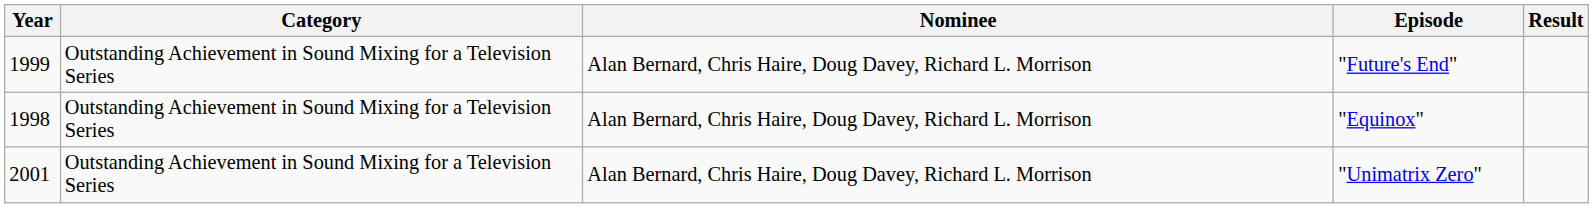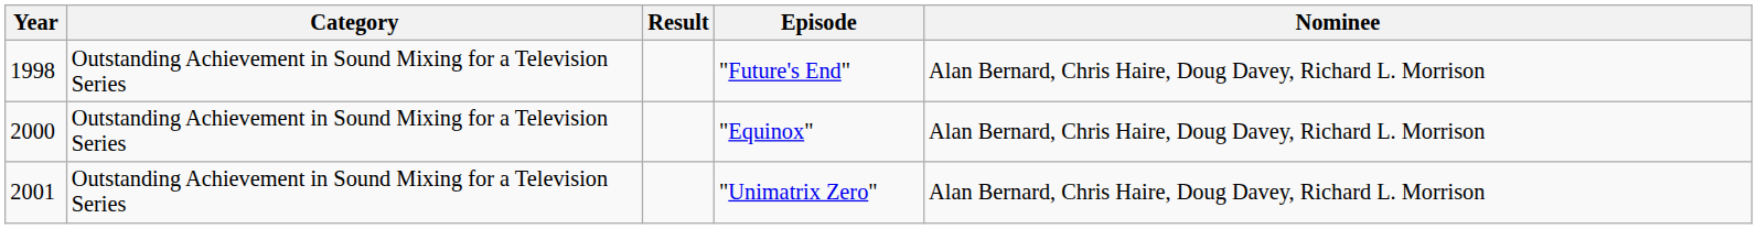columns swapped: Nominee <-> Result
"Future's End" | Year: 1999 -> 1998
"Equinox" | Year: 1998 -> 2000
